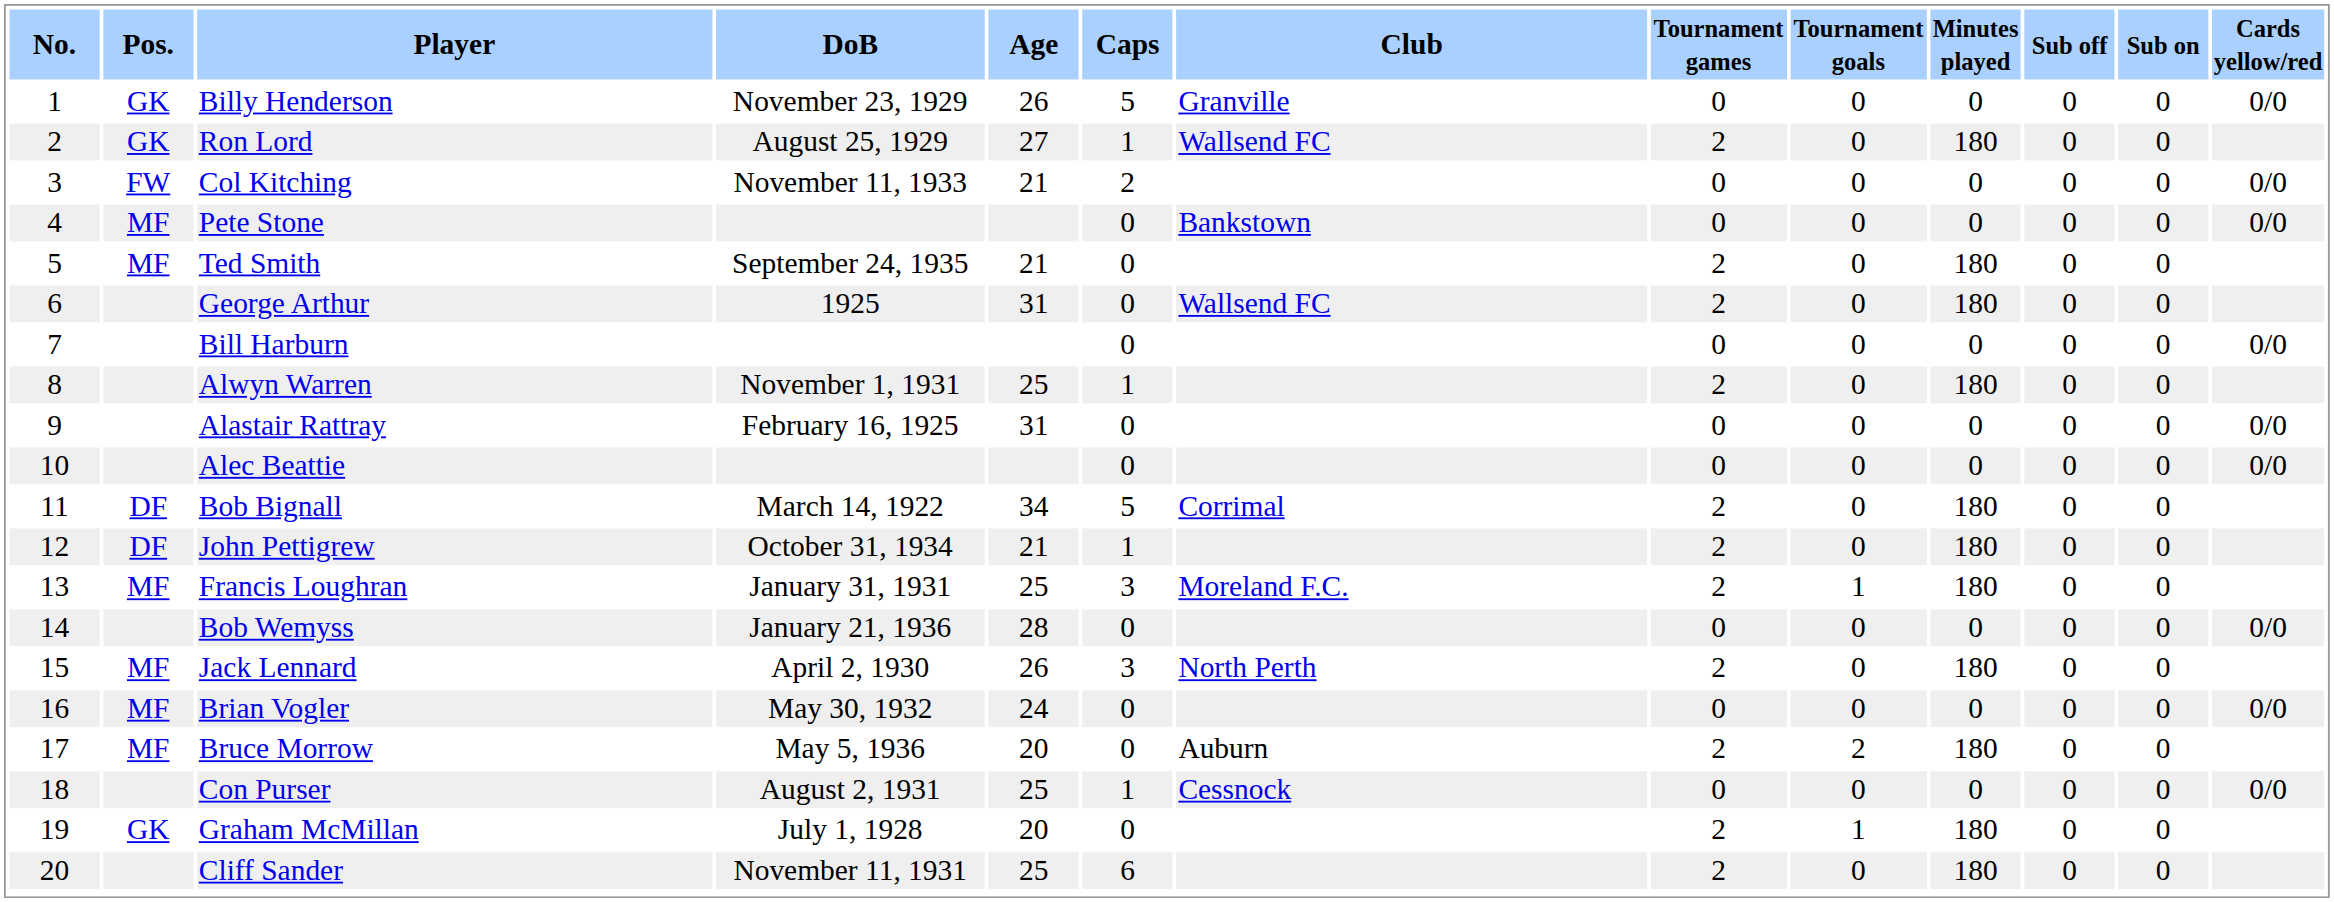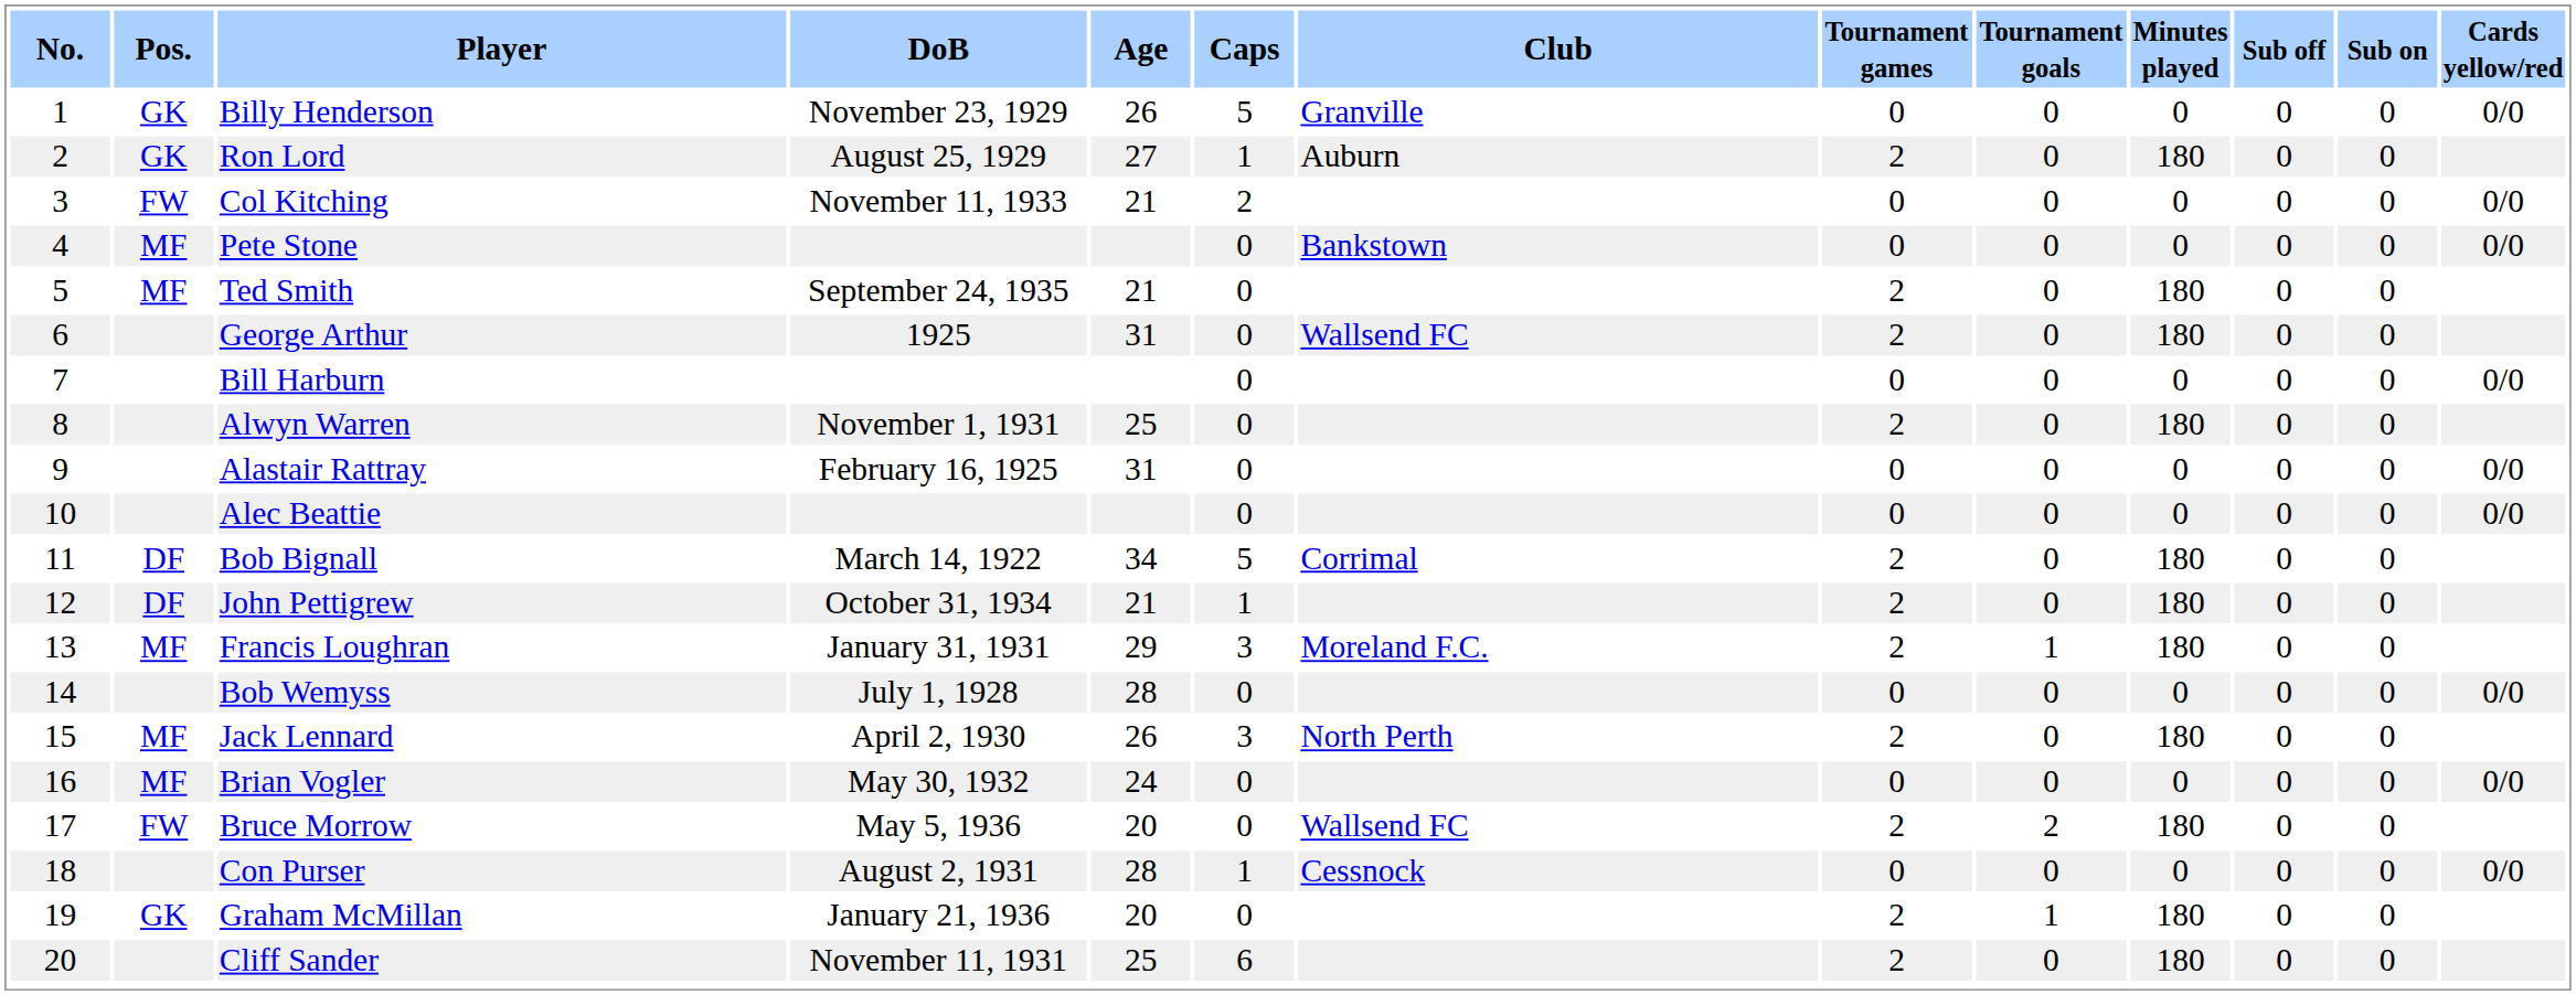Ron Lord | Club: Wallsend FC -> Auburn
Alwyn Warren | Caps: 1 -> 0
Francis Loughran | Age: 25 -> 29
Bob Wemyss | DoB: January 21, 1936 -> July 1, 1928
Bruce Morrow | Pos.: MF -> FW
Bruce Morrow | Club: Auburn -> Wallsend FC
Con Purser | Age: 25 -> 28
Graham McMillan | DoB: July 1, 1928 -> January 21, 1936
